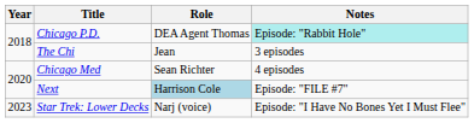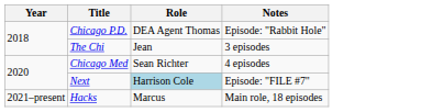Chicago P.D. | Notes: paleturquoise background -> no background
+ row: 2021–present | Hacks | Marcus | Main role, 18 episodes
- row: 2023 | Star Trek: Lower Decks | Narj (voice) | Episode: "I Have No Bones Yet I Must Flee"
